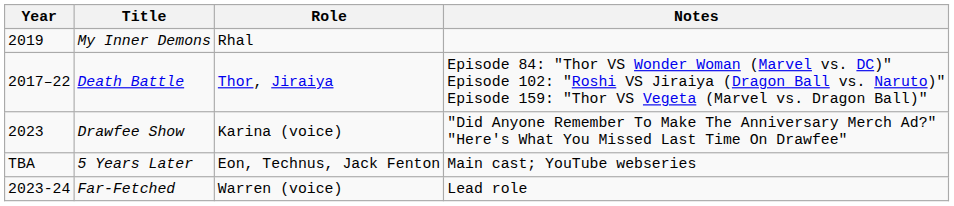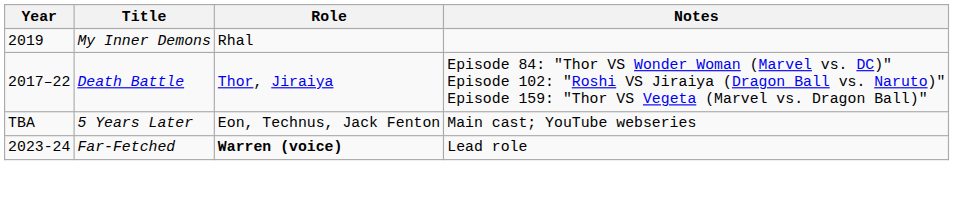- row: 2023 | Drawfee Show | Karina (voice) | "Did Anyone Remember To Make The Anniversary Merch Ad?" "Here's What You Missed Last Time On Drawfee"
Far-Fetched | Role: normal -> bold
